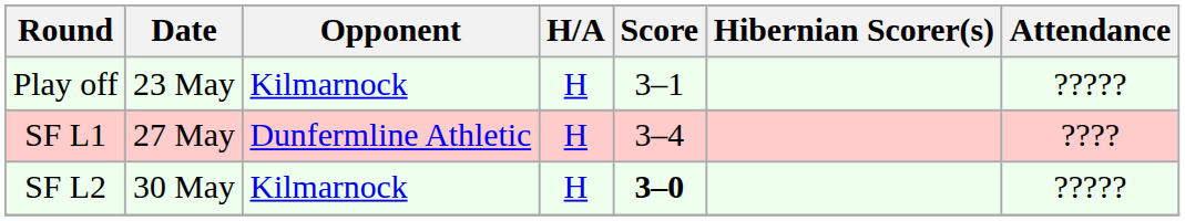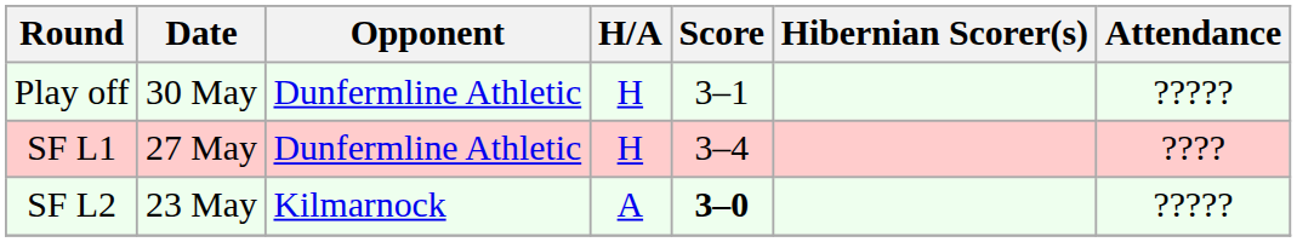Play off | Date: 23 May -> 30 May
Play off | Opponent: Kilmarnock -> Dunfermline Athletic
SF L2 | Date: 30 May -> 23 May
SF L2 | H/A: H -> A
